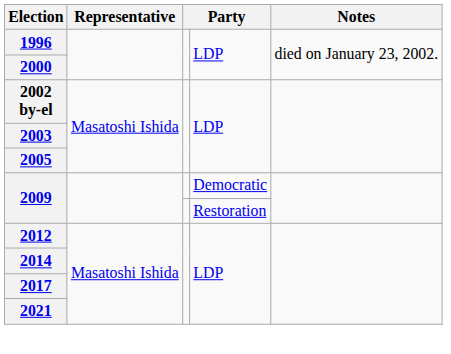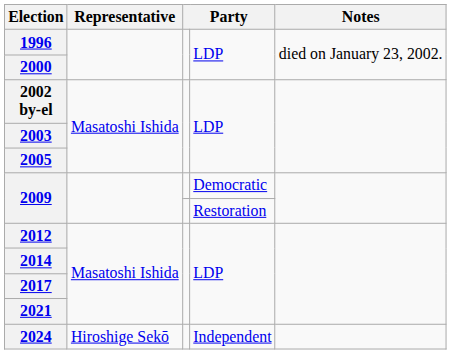+ row: 2024 | Hiroshige Sekō | Independent
